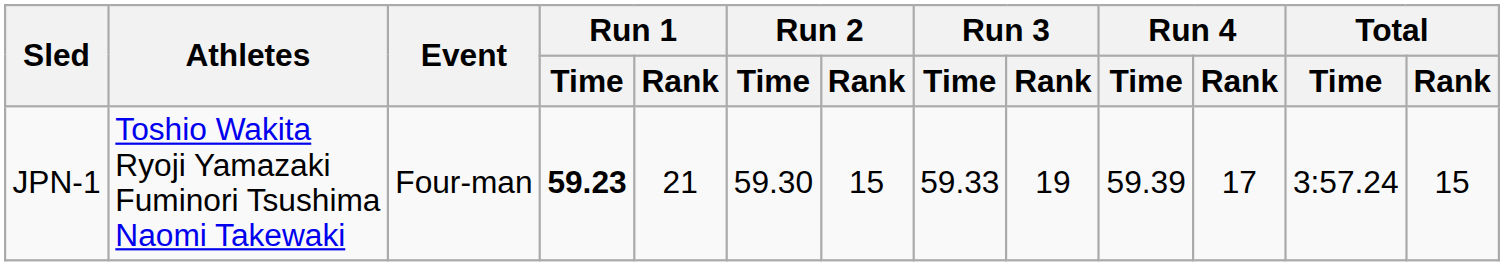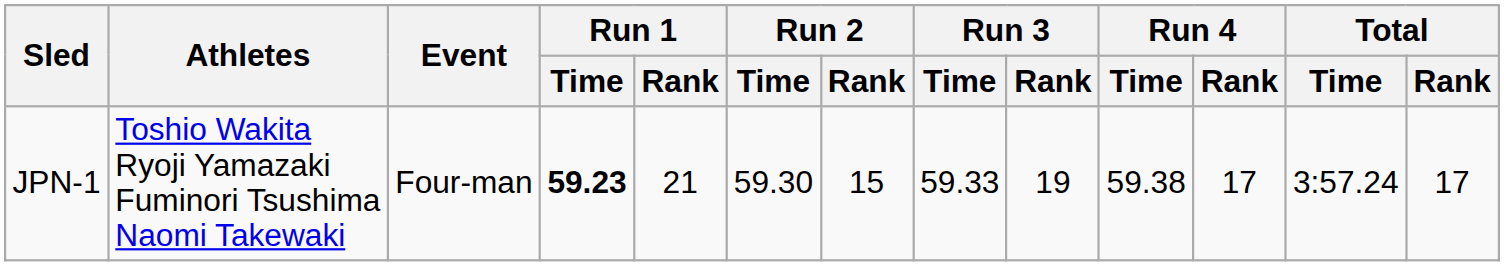JPN-1 | Run 4 / Time: 59.39 -> 59.38
JPN-1 | Total / Rank: 15 -> 17
